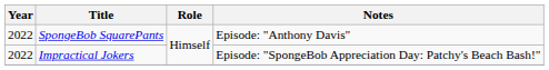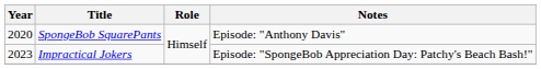SpongeBob SquarePants | Year: 2022 -> 2020
Impractical Jokers | Year: 2022 -> 2023
